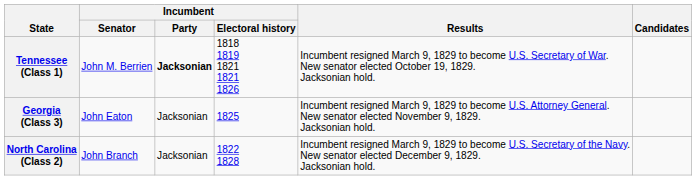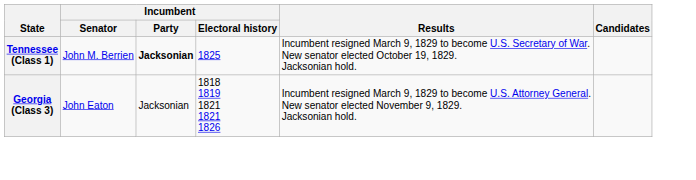Tennessee (Class 1) | Incumbent / Electoral history: 1818 1819 1821 1821 1826 -> 1825
Georgia (Class 3) | Incumbent / Electoral history: 1825 -> 1818 1819 1821 1821 1826
- row: North Carolina (Class 2) | John Branch | Jacksonian | 1822 1828 | Incumbent resigned March 9, 1829 to become U.S. Secretary of the Navy. New senator elected December 9, 1829. Jacksonian hold.
